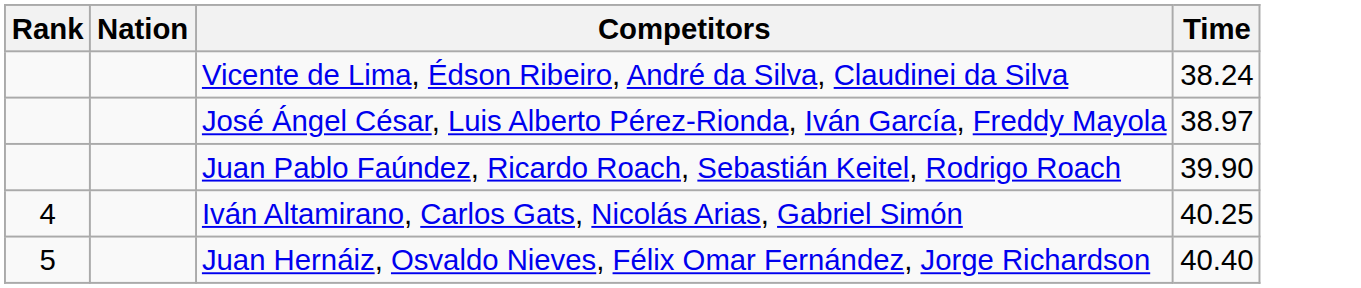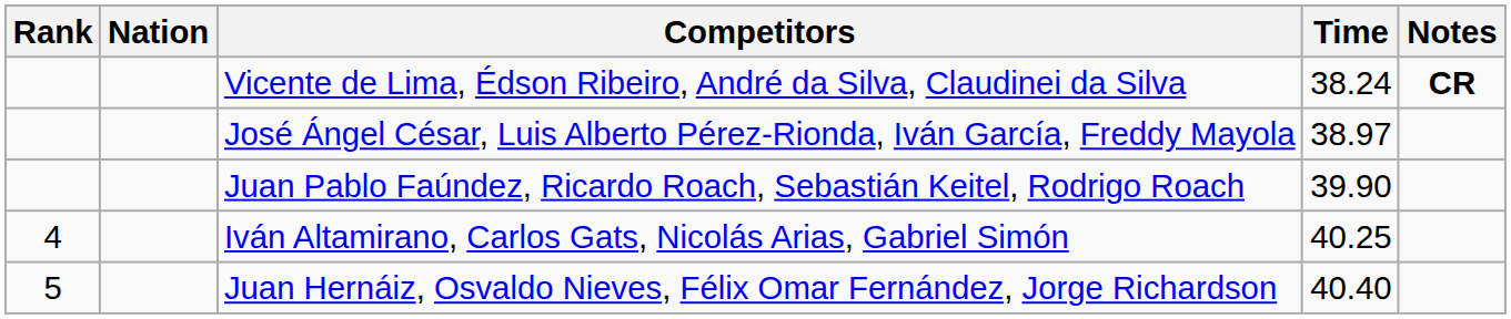+ column: Notes | CR
